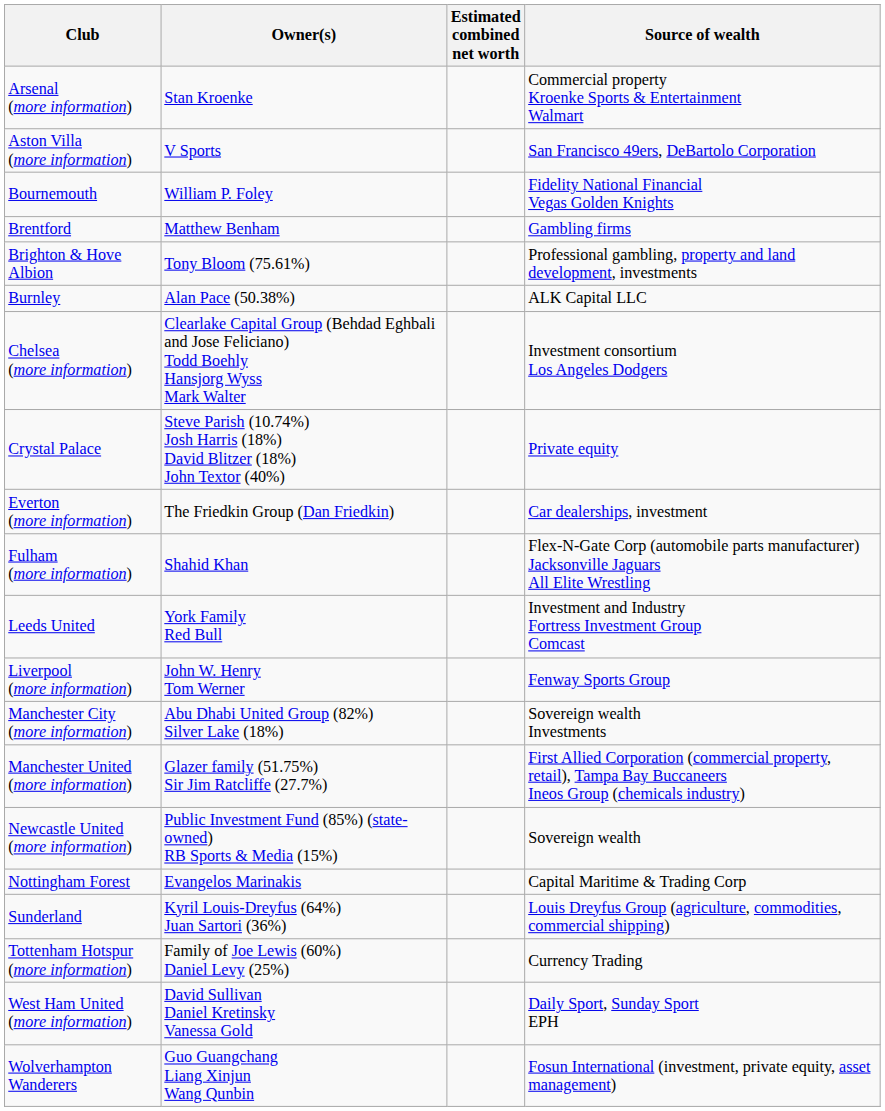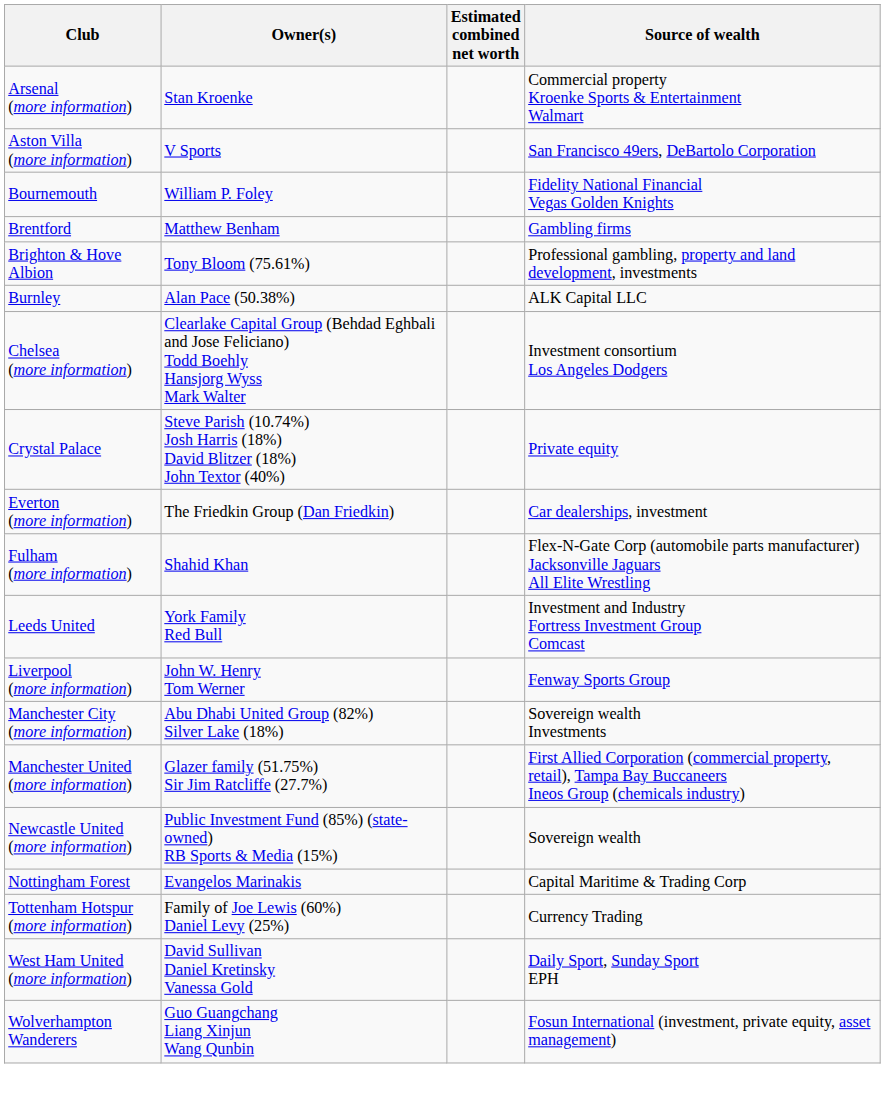- row: Sunderland | Kyril Louis-Dreyfus (64%) Juan Sartori (36%) | Louis Dreyfus Group (agriculture, commodities, commercial shipping)
